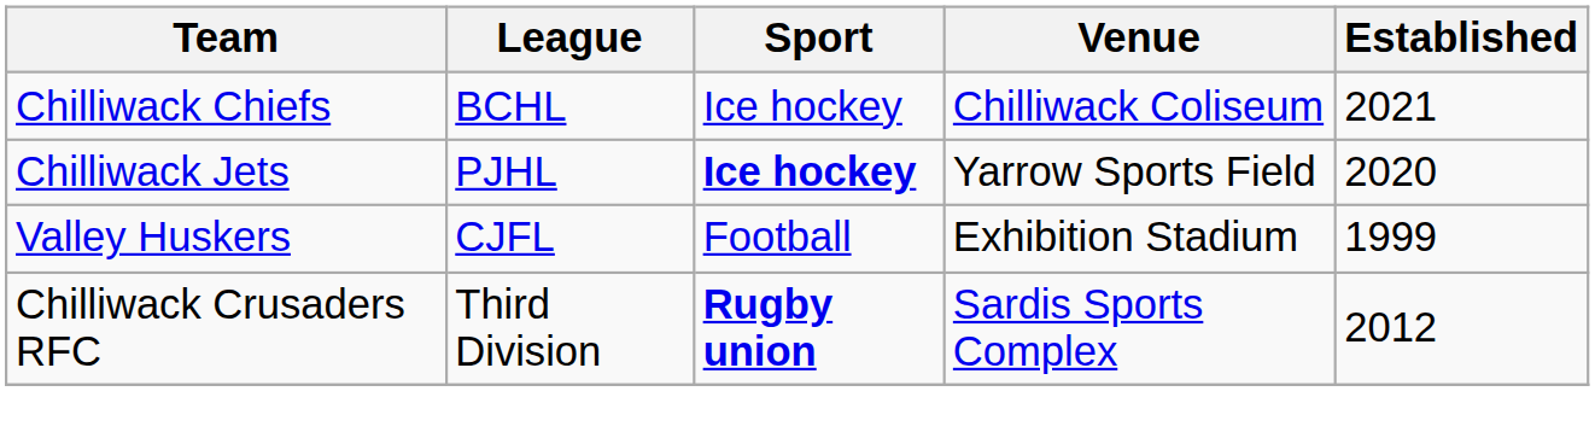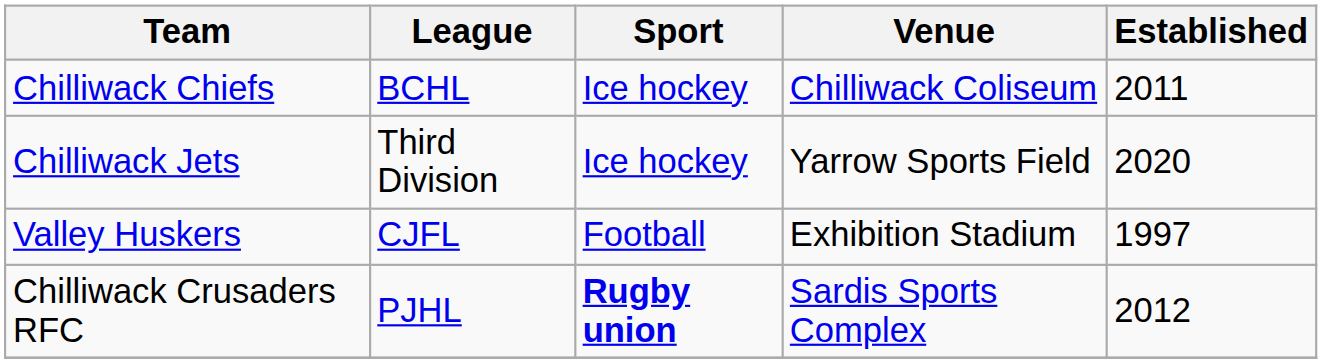Chilliwack Chiefs | Established: 2021 -> 2011
Chilliwack Jets | League: PJHL -> Third Division
Chilliwack Jets | Sport: bold -> normal
Valley Huskers | Established: 1999 -> 1997
Chilliwack Crusaders RFC | League: Third Division -> PJHL
